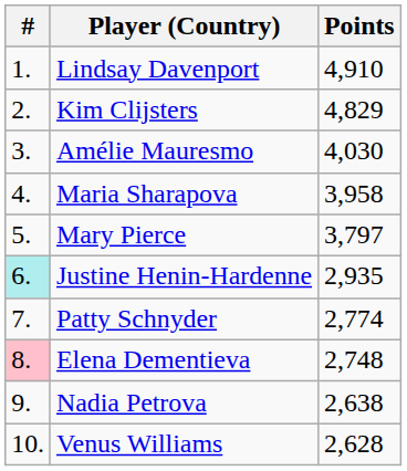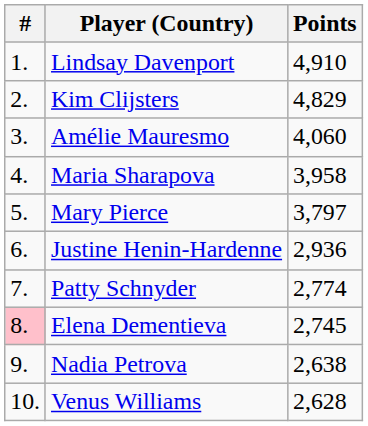Amélie Mauresmo | Points: 4,030 -> 4,060
Justine Henin-Hardenne | #: paleturquoise background -> no background
Justine Henin-Hardenne | Points: 2,935 -> 2,936
Elena Dementieva | Points: 2,748 -> 2,745
